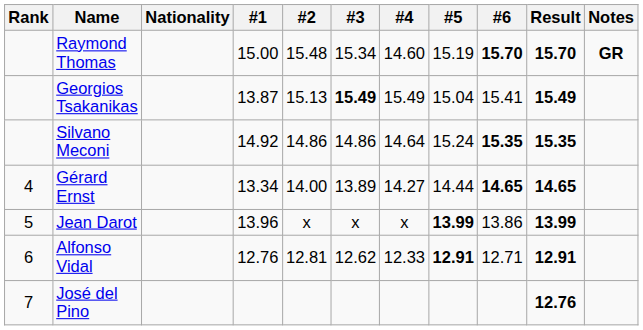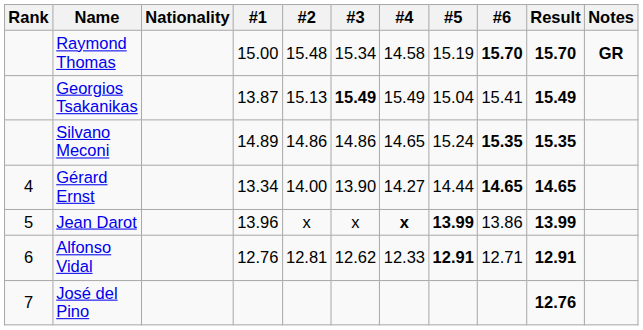Raymond Thomas | #4: 14.60 -> 14.58
Silvano Meconi | #1: 14.92 -> 14.89
Silvano Meconi | #4: 14.64 -> 14.65
Gérard Ernst | #3: 13.89 -> 13.90
Jean Darot | #4: normal -> bold
